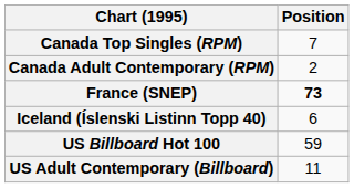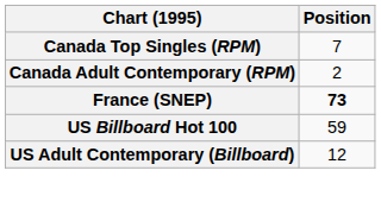- row: Iceland (Íslenski Listinn Topp 40) | 6
US Adult Contemporary (Billboard) | Position: 11 -> 12
